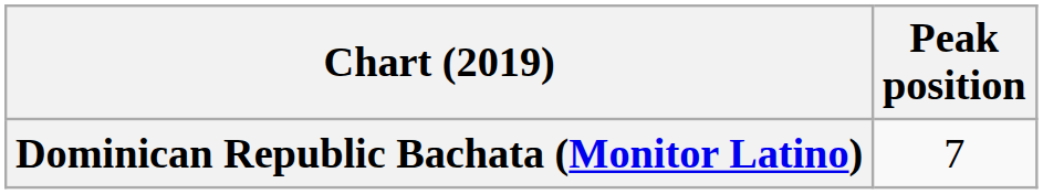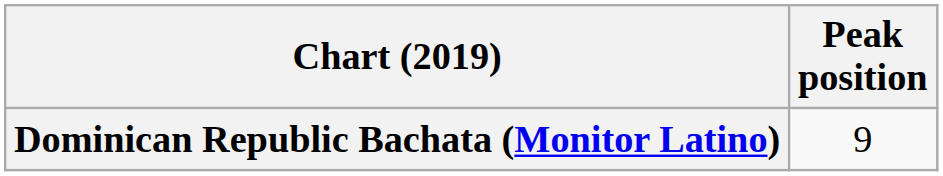Dominican Republic Bachata (Monitor Latino) | Peak position: 7 -> 9
